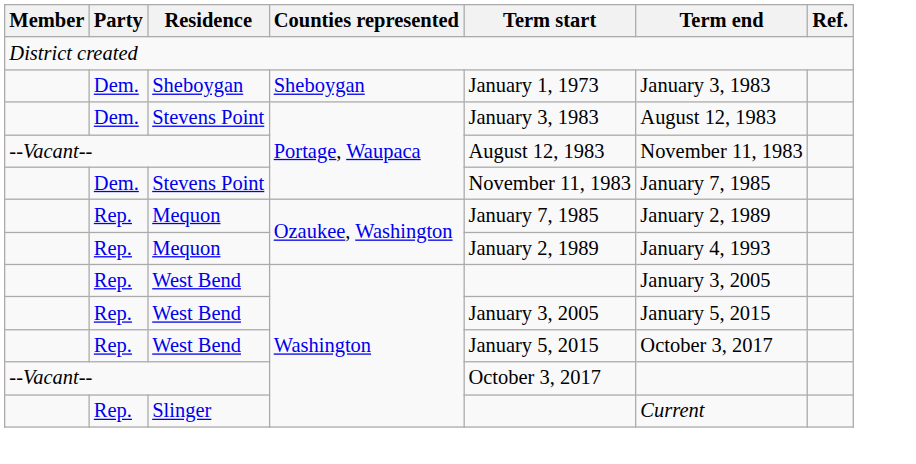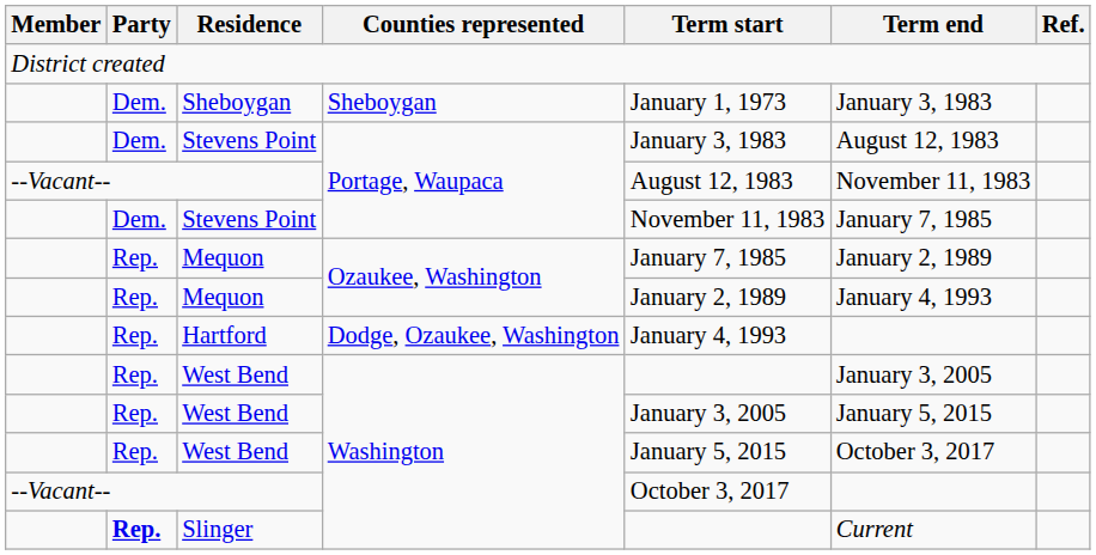+ row: Rep. | Hartford | Dodge, Ozaukee, Washington | January 4, 1993
Slinger | Party: normal -> bold
